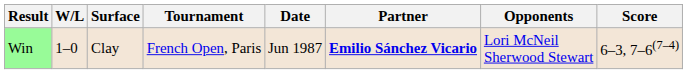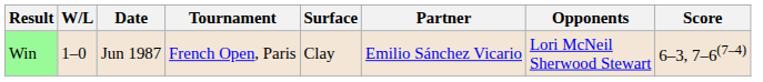columns swapped: Date <-> Surface
Win | Partner: bold -> normal
